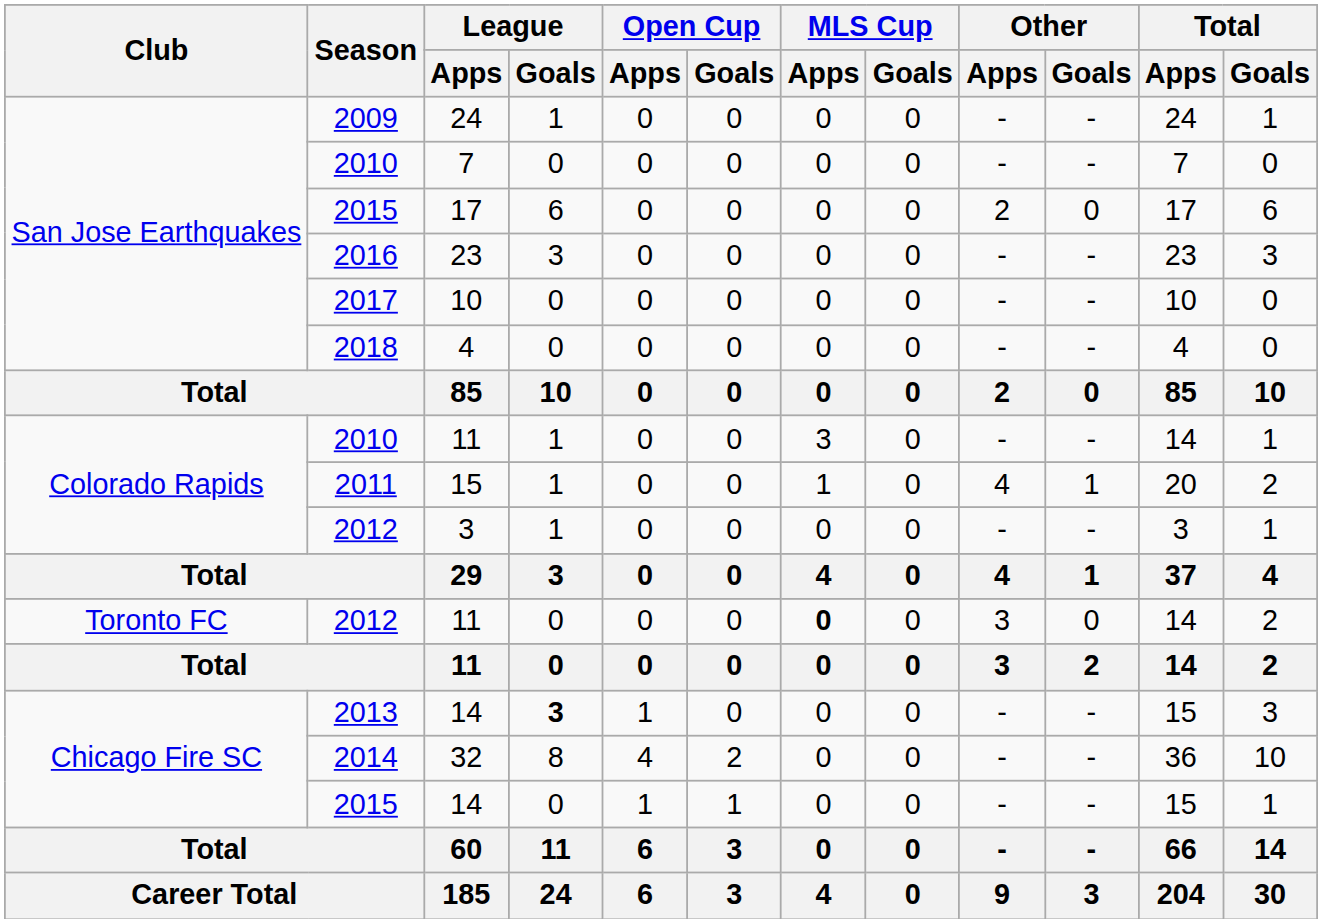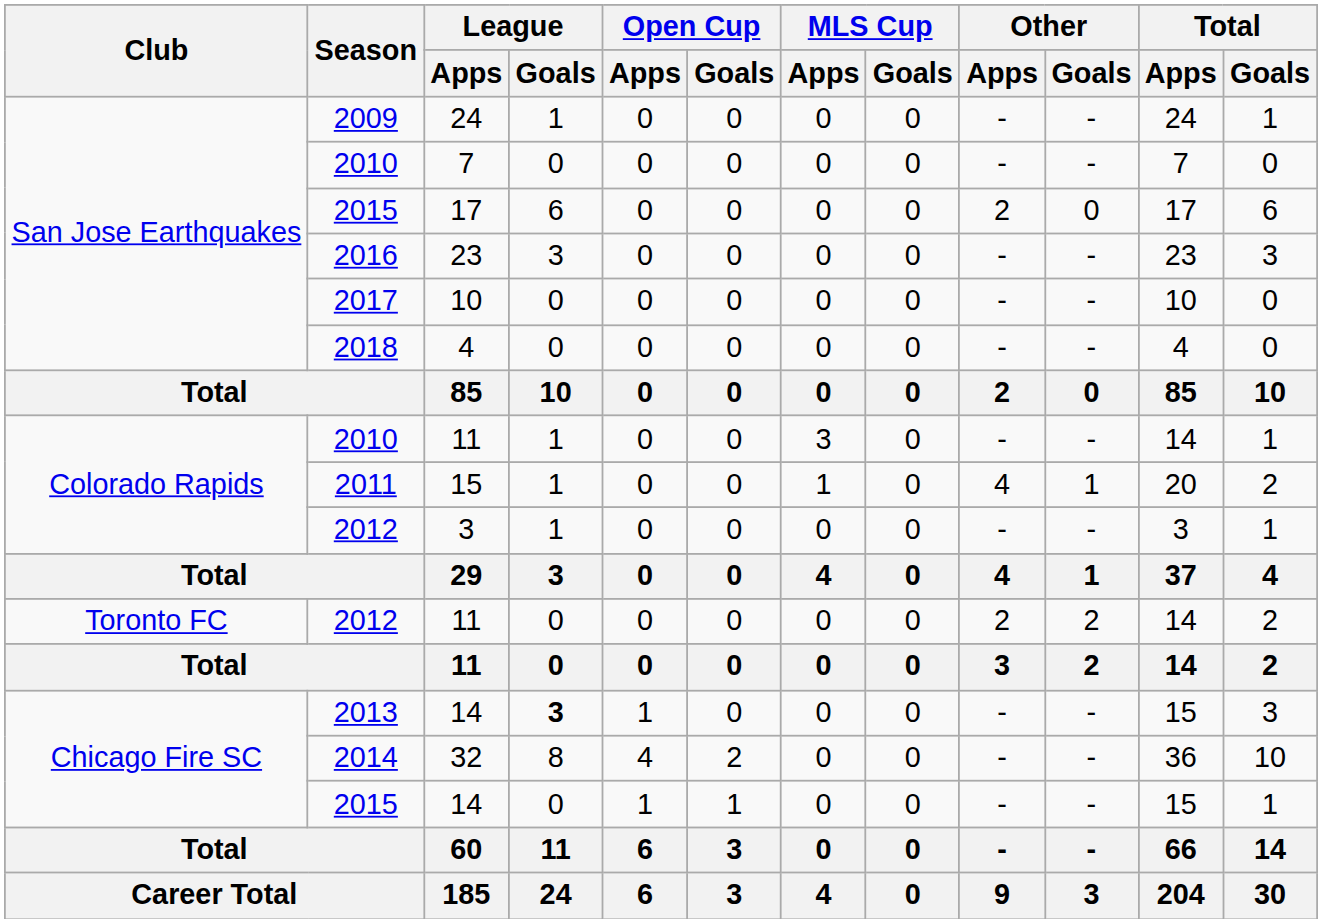2012 / 11 | MLS Cup / Apps: bold -> normal
2012 / 11 | Other / Apps: 3 -> 2
2012 / 11 | Other / Goals: 0 -> 2
